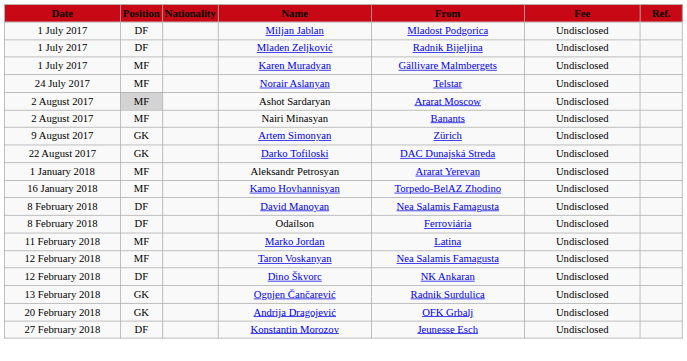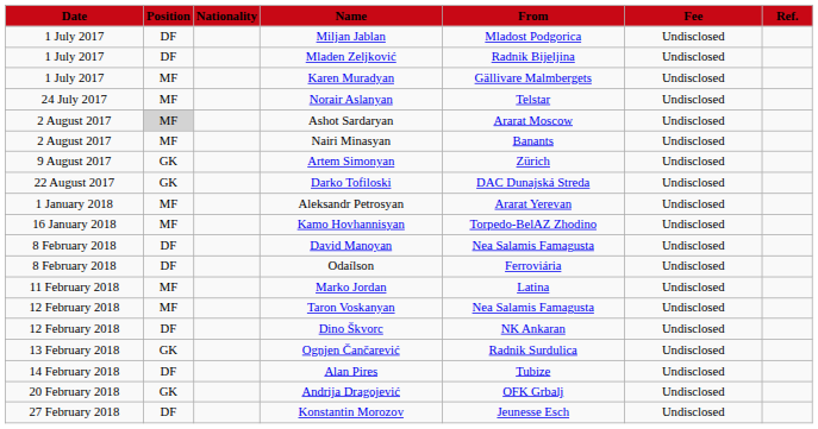+ row: 14 February 2018 | DF | Alan Pires | Tubize | Undisclosed
